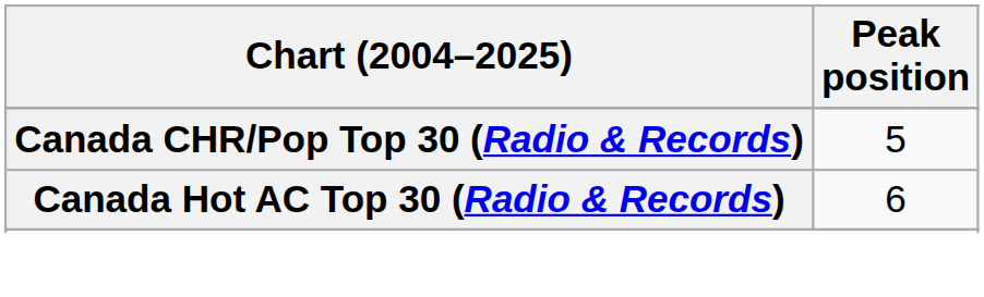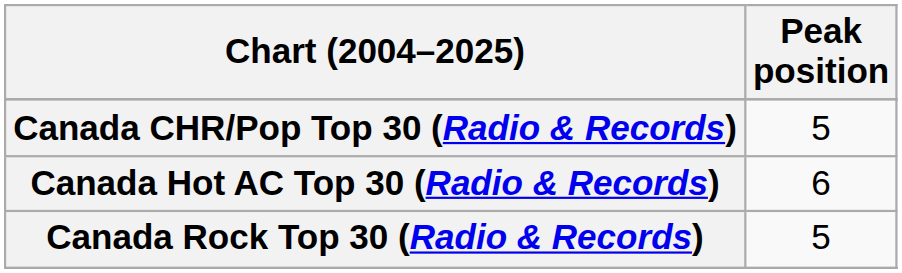+ row: Canada Rock Top 30 (Radio & Records) | 5
